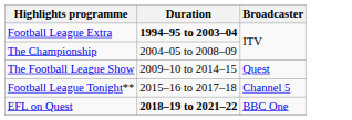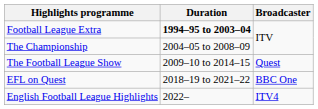- row: Football League Tonight** | 2015–16 to 2017–18 | Channel 5
EFL on Quest | Duration: bold -> normal
+ row: English Football League Highlights | 2022– | ITV4
